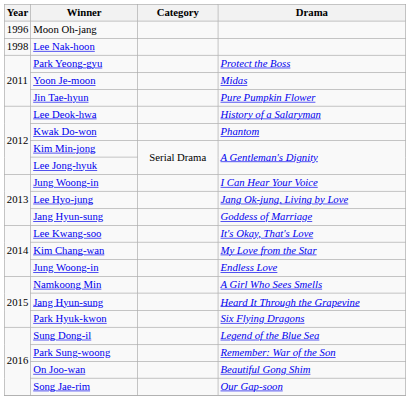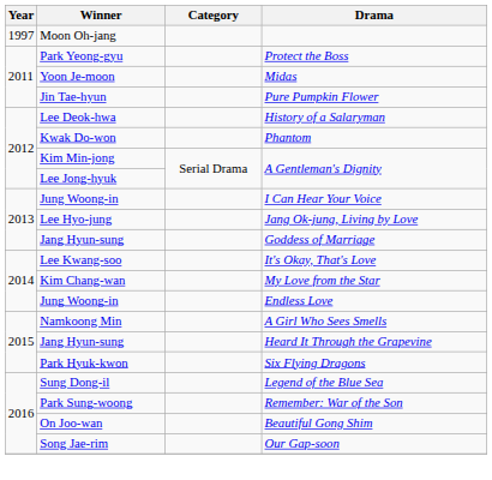Moon Oh-jang | Year: 1996 -> 1997
- row: 1998 | Lee Nak-hoon
